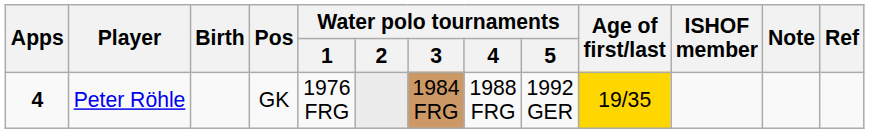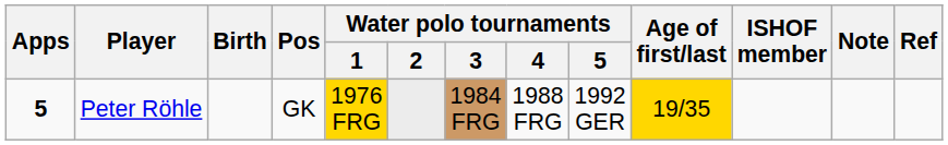Peter Röhle | Apps: 4 -> 5
Peter Röhle | Water polo tournaments / 1: no background -> gold background
